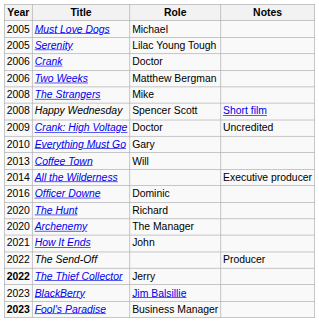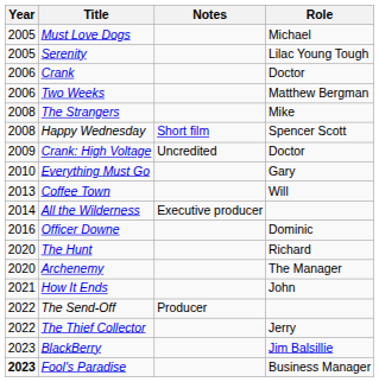columns swapped: Role <-> Notes
The Thief Collector | Year: bold -> normal
